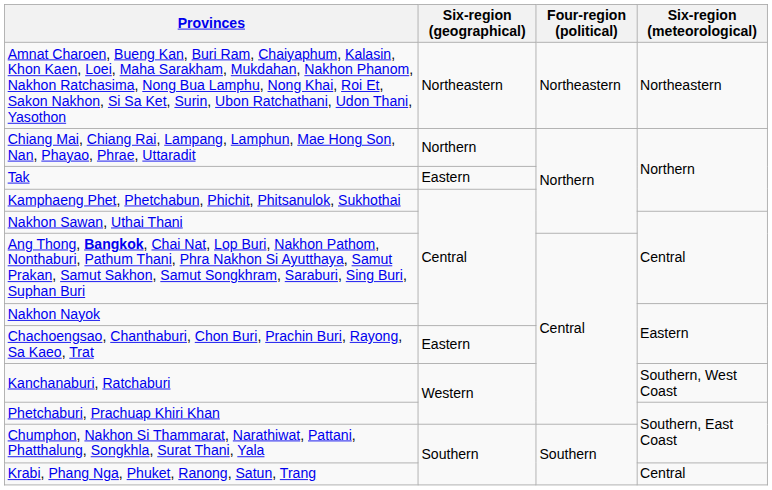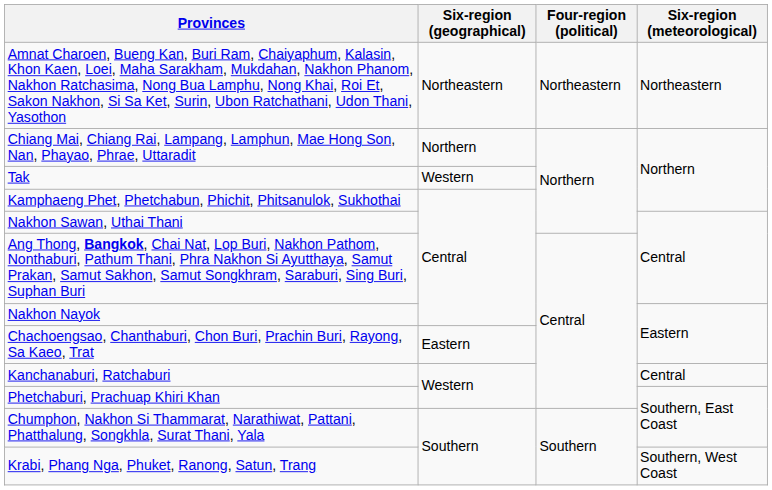Tak | Six-region (geographical): Eastern -> Western
Kanchanaburi, Ratchaburi | Six-region (meteorological): Southern, West Coast -> Central
Krabi, Phang Nga, Phuket, Ranong, Satun, Trang | Six-region (meteorological): Central -> Southern, West Coast
